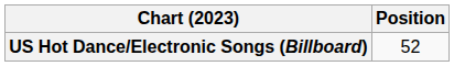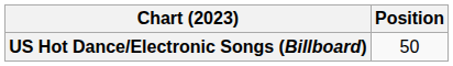US Hot Dance/Electronic Songs (Billboard) | Position: 52 -> 50
